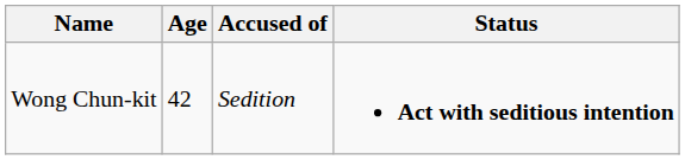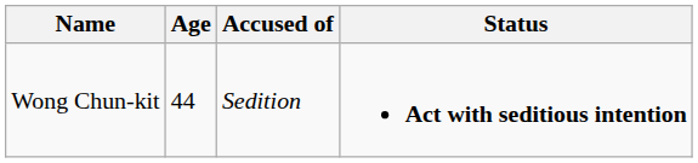Wong Chun-kit | Age: 42 -> 44
